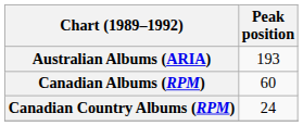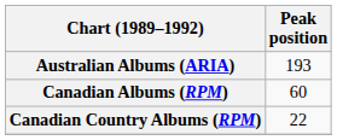Canadian Country Albums (RPM) | Peak position: 24 -> 22
